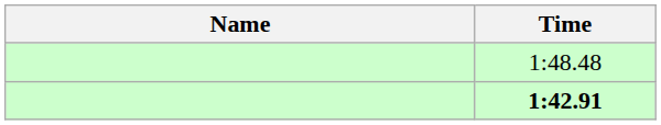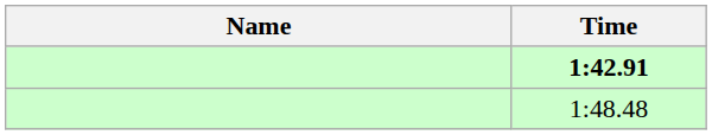rows swapped: 1:42.91 <-> 1:48.48
